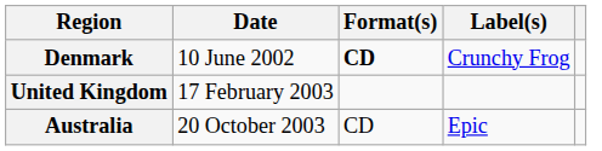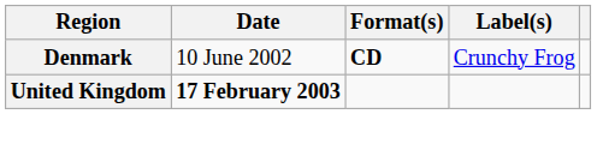United Kingdom | Date: normal -> bold
- row: Australia | 20 October 2003 | CD | Epic
